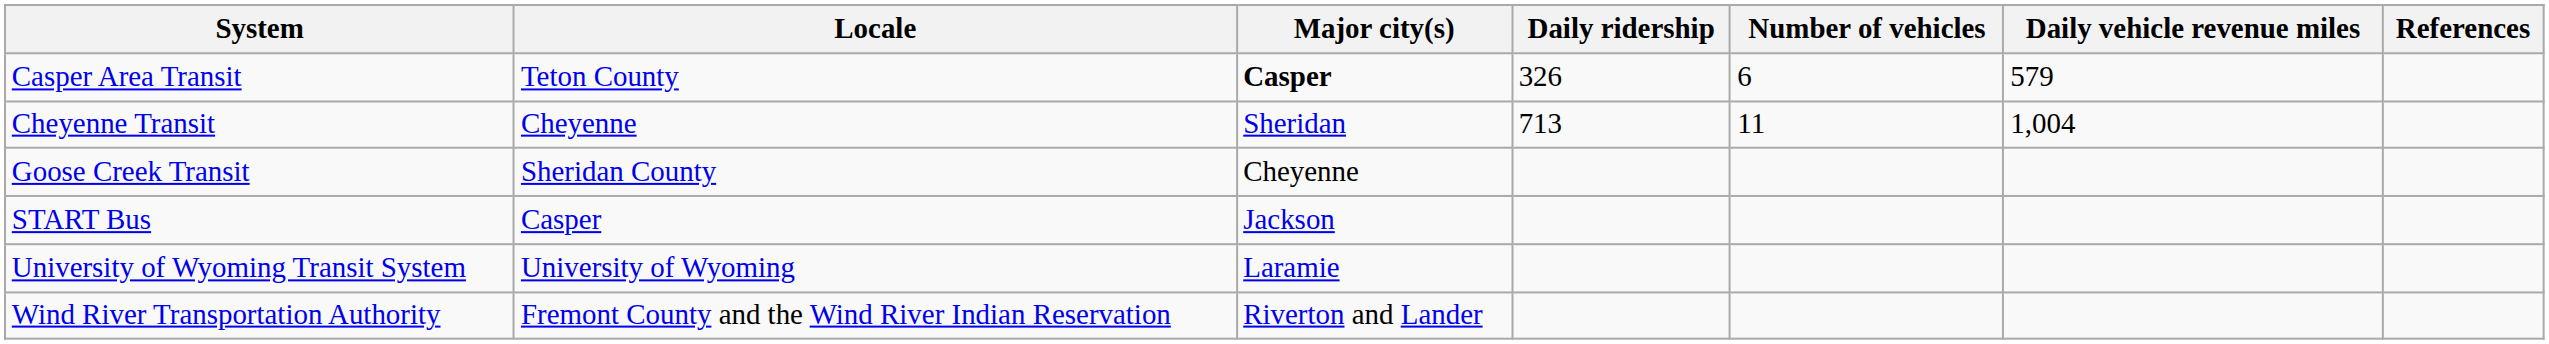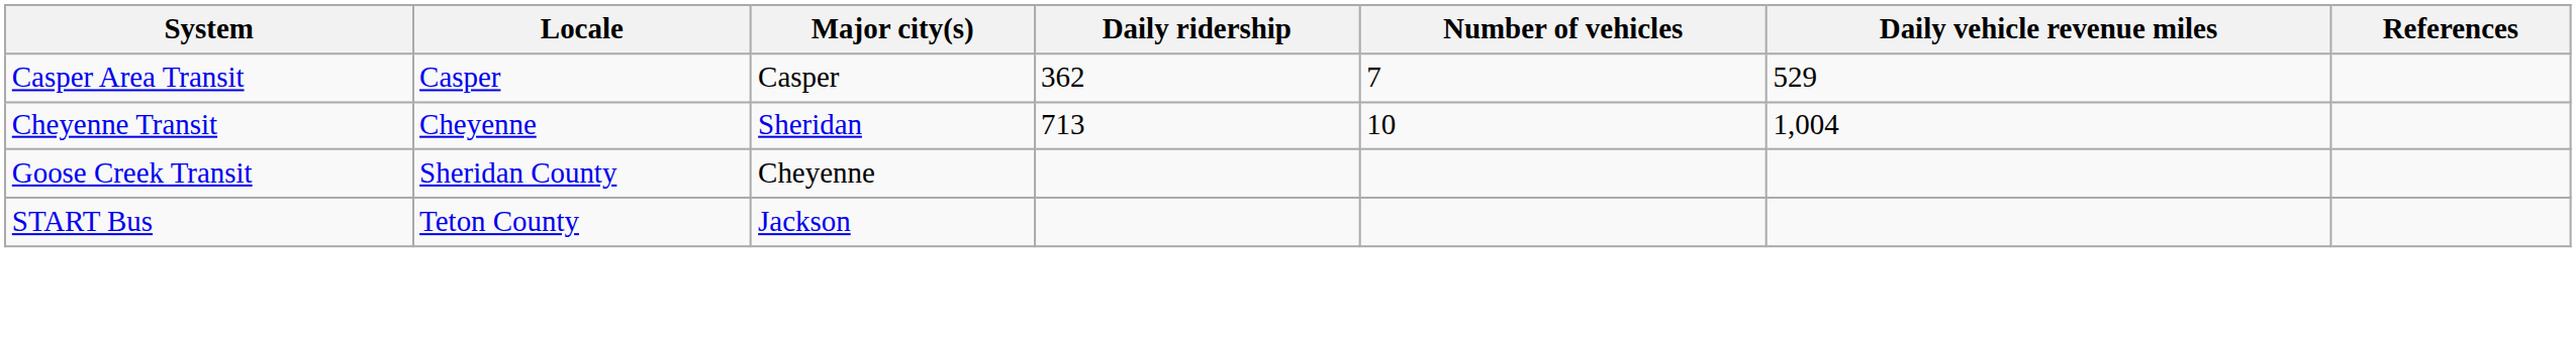Casper Area Transit | Locale: Teton County -> Casper
Casper Area Transit | Major city(s): bold -> normal
Casper Area Transit | Daily ridership: 326 -> 362
Casper Area Transit | Number of vehicles: 6 -> 7
Casper Area Transit | Daily vehicle revenue miles: 579 -> 529
Cheyenne Transit | Number of vehicles: 11 -> 10
START Bus | Locale: Casper -> Teton County
- row: University of Wyoming Transit System | University of Wyoming | Laramie
- row: Wind River Transportation Authority | Fremont County and the Wind River Indian Reservation | Riverton and Lander
